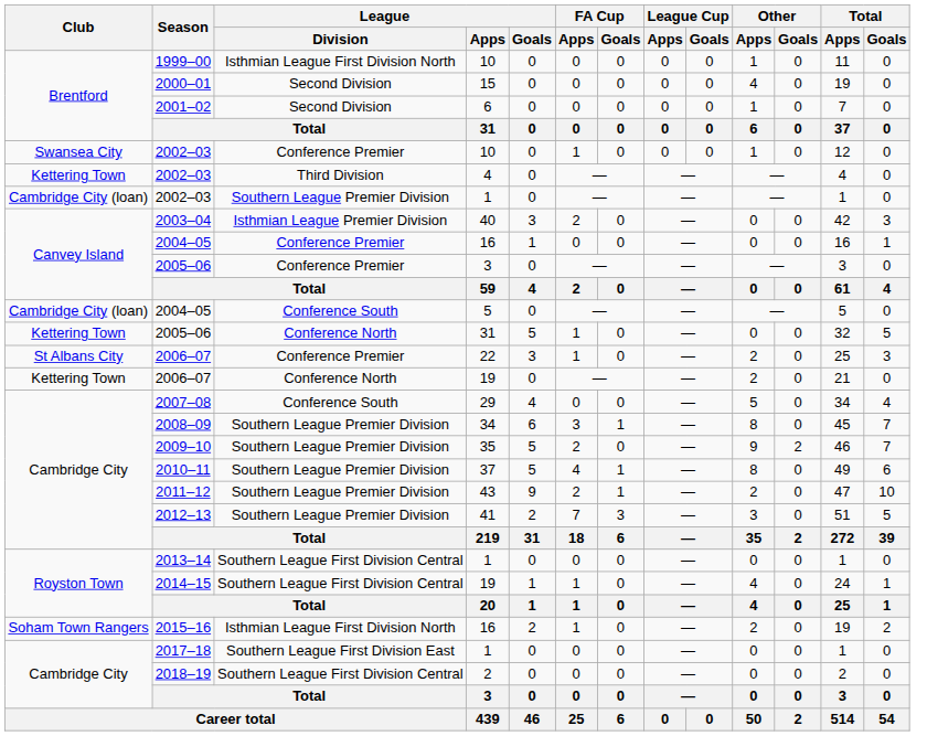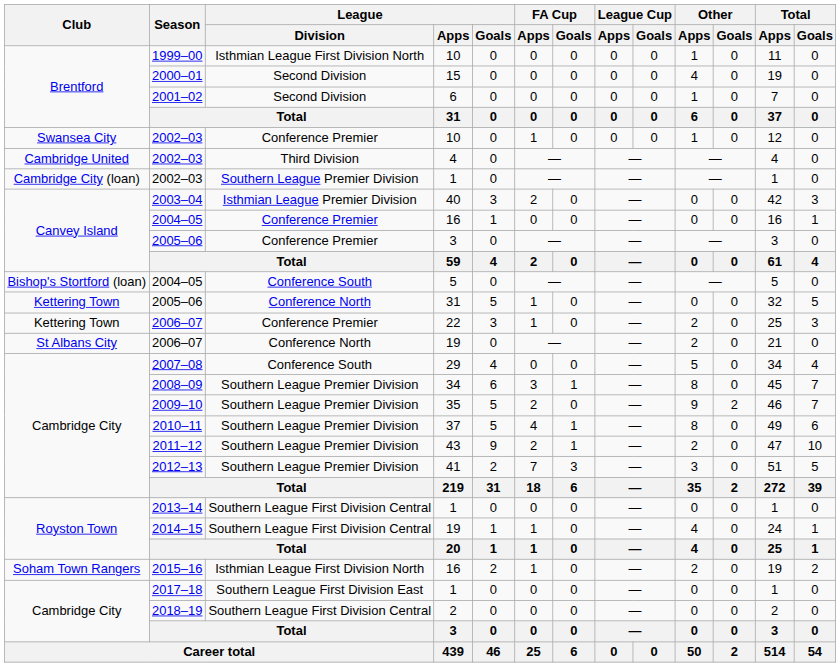2002–03 / 4 | Club: Kettering Town -> Cambridge United
2004–05 / 5 | Club: Cambridge City (loan) -> Bishop's Stortford (loan)
2006–07 / 22 | Club: St Albans City -> Kettering Town
2006–07 / 19 | Club: Kettering Town -> St Albans City
